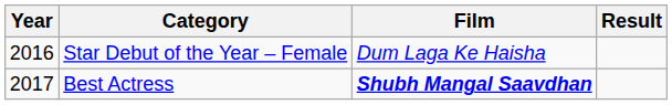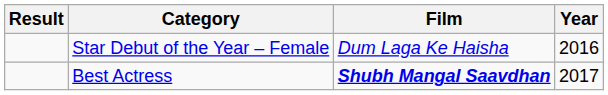columns swapped: Year <-> Result
